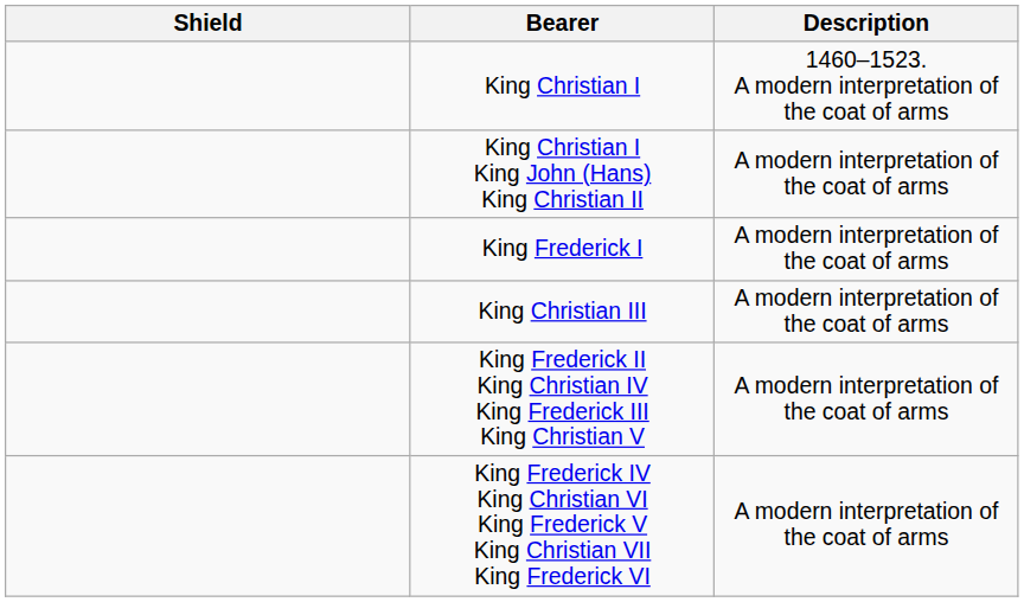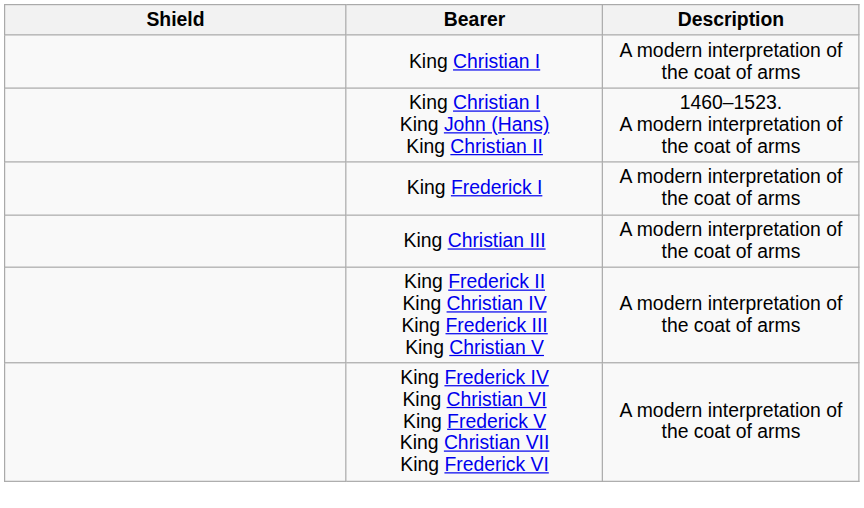King Christian I | Description: 1460–1523. A modern interpretation of the coat of arms -> A modern interpretation of the coat of arms
King Christian I King John (Hans) King Christian II | Description: A modern interpretation of the coat of arms -> 1460–1523. A modern interpretation of the coat of arms
